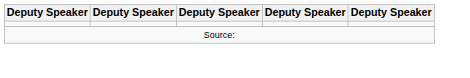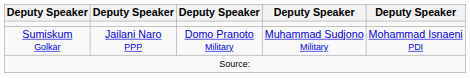+ row: Sumiskum Golkar | Jailani Naro PPP | Domo Pranoto Military | Muhammad Sudjono Military | Mohammad Isnaeni PDI
